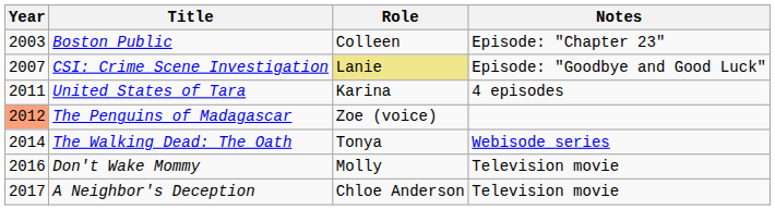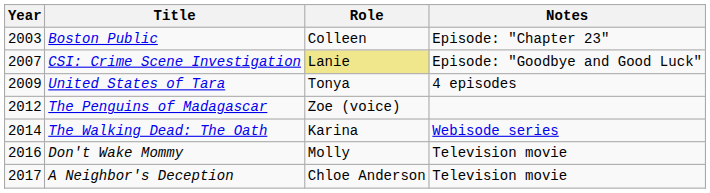United States of Tara | Year: 2011 -> 2009
United States of Tara | Role: Karina -> Tonya
The Penguins of Madagascar | Year: lightsalmon background -> no background
The Walking Dead: The Oath | Role: Tonya -> Karina
